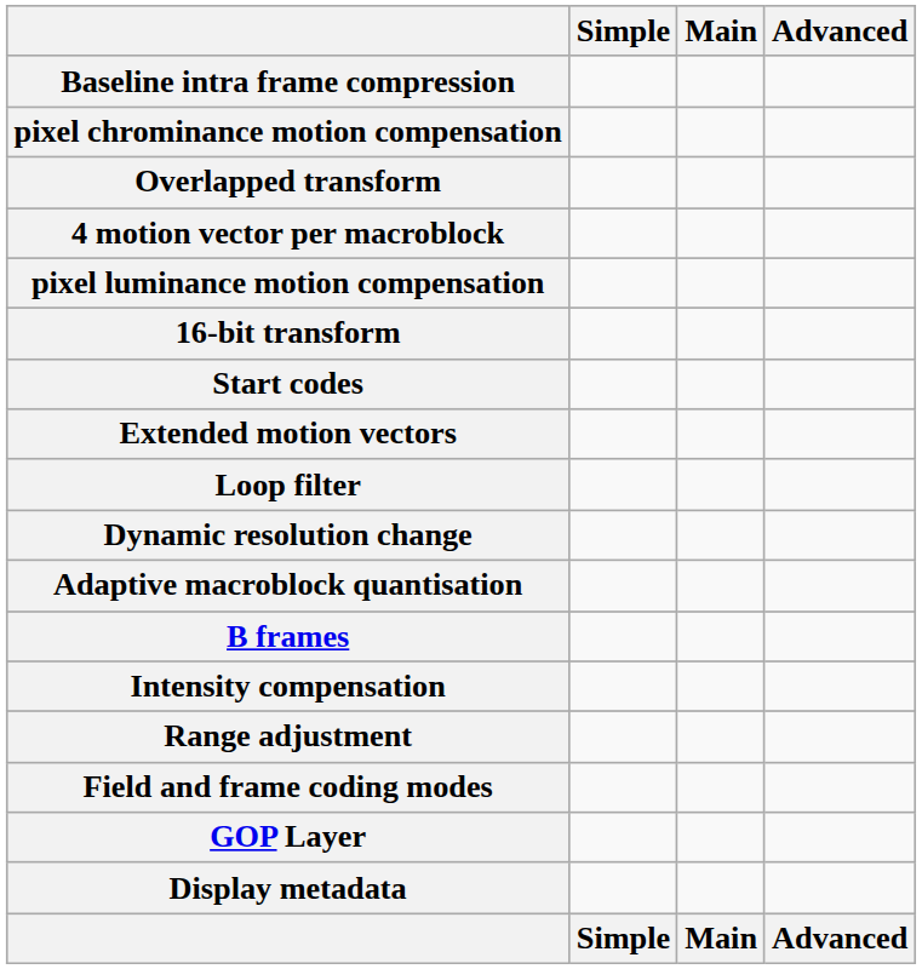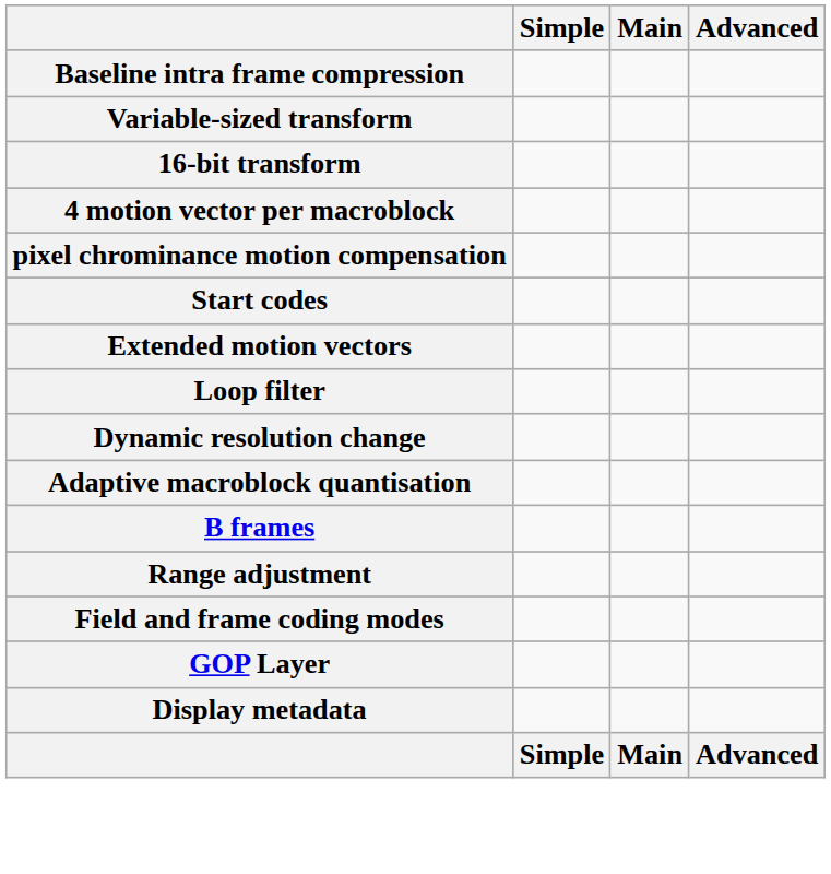+ row: Variable-sized transform
rows swapped: 16-bit transform <-> pixel chrominance motion compensation
- row: Overlapped transform
- row: pixel luminance motion compensation
- row: Intensity compensation
